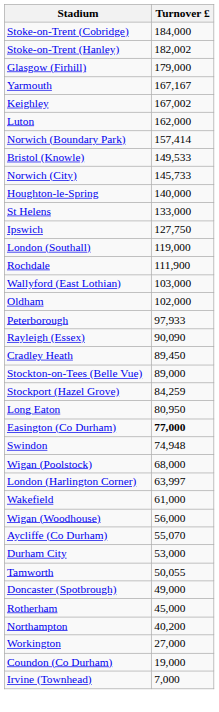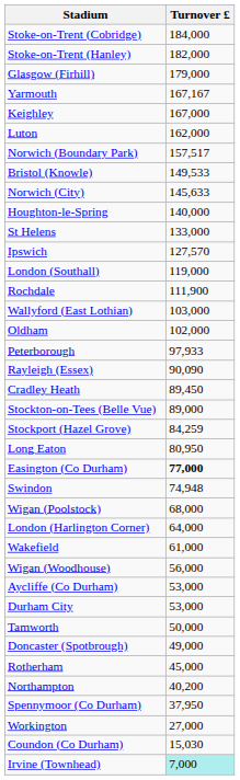Stoke-on-Trent (Hanley) | Turnover £: 182,002 -> 182,000
Keighley | Turnover £: 167,002 -> 167,000
Norwich (Boundary Park) | Turnover £: 157,414 -> 157,517
Norwich (City) | Turnover £: 145,733 -> 145,633
Ipswich | Turnover £: 127,750 -> 127,570
London (Harlington Corner) | Turnover £: 63,997 -> 64,000
Aycliffe (Co Durham) | Turnover £: 55,070 -> 53,000
Tamworth | Turnover £: 50,055 -> 50,000
+ row: Spennymoor (Co Durham) | 37,950
Coundon (Co Durham) | Turnover £: 19,000 -> 15,030
Irvine (Townhead) | Turnover £: no background -> paleturquoise background
